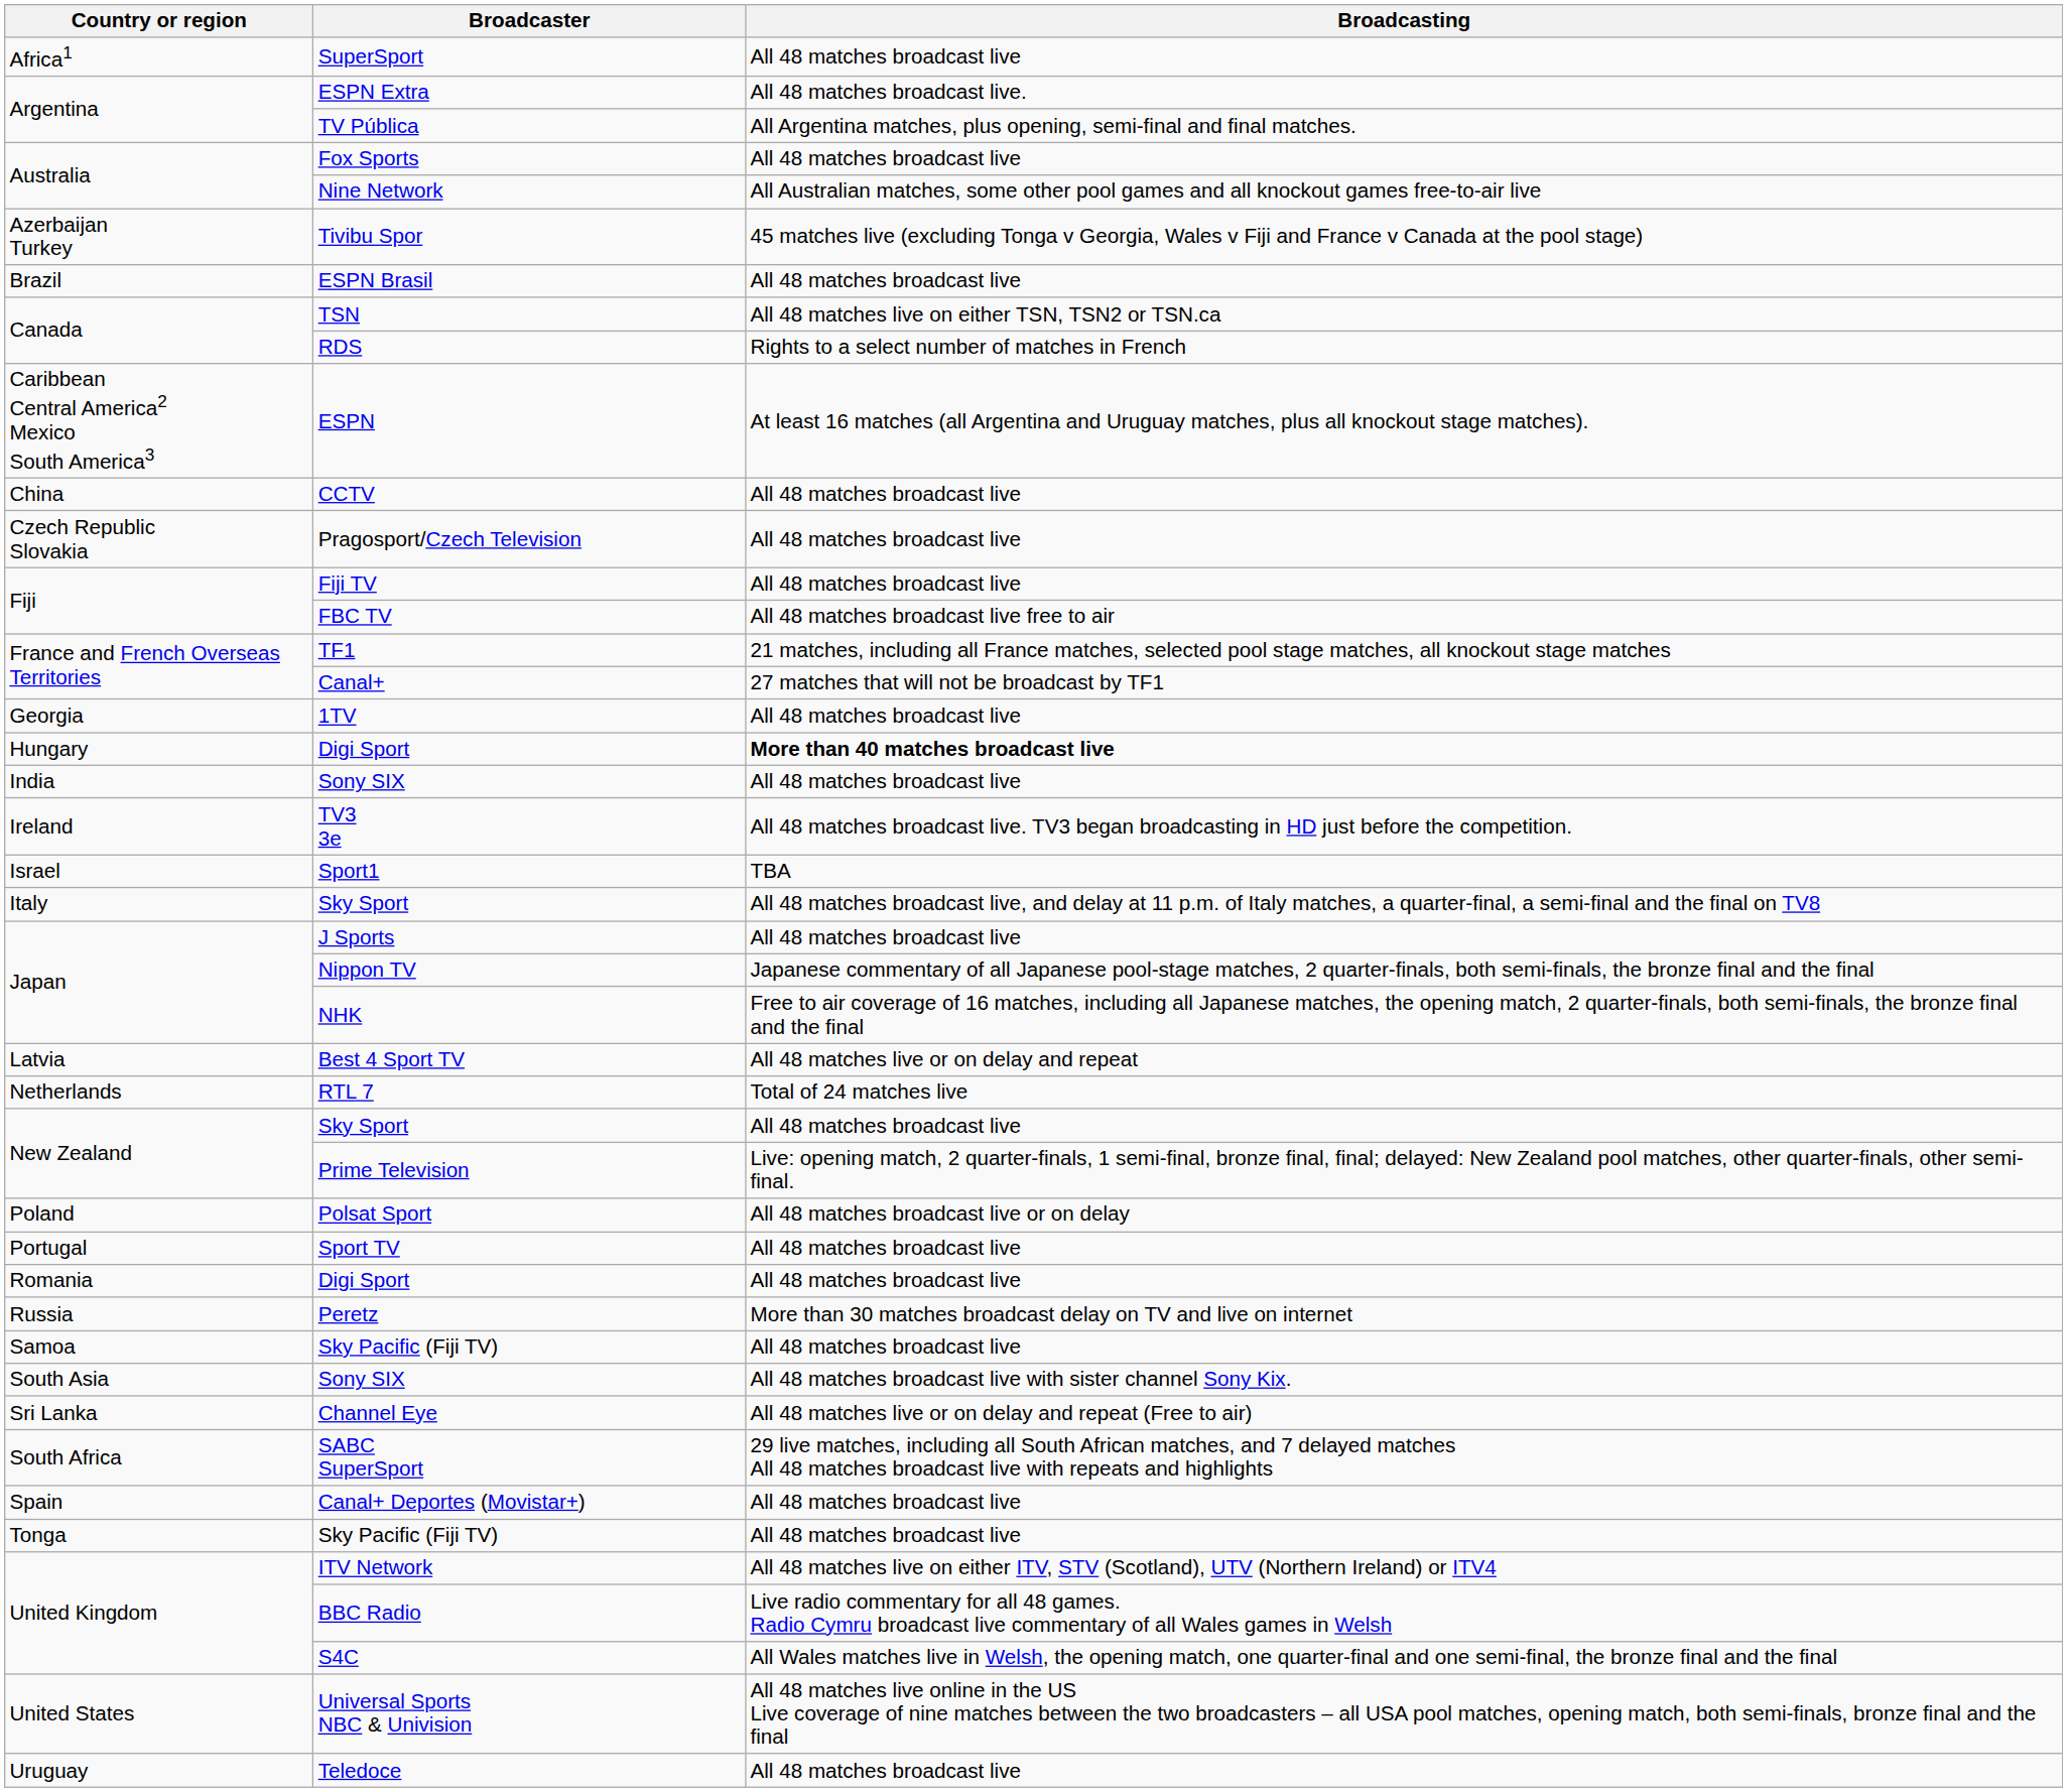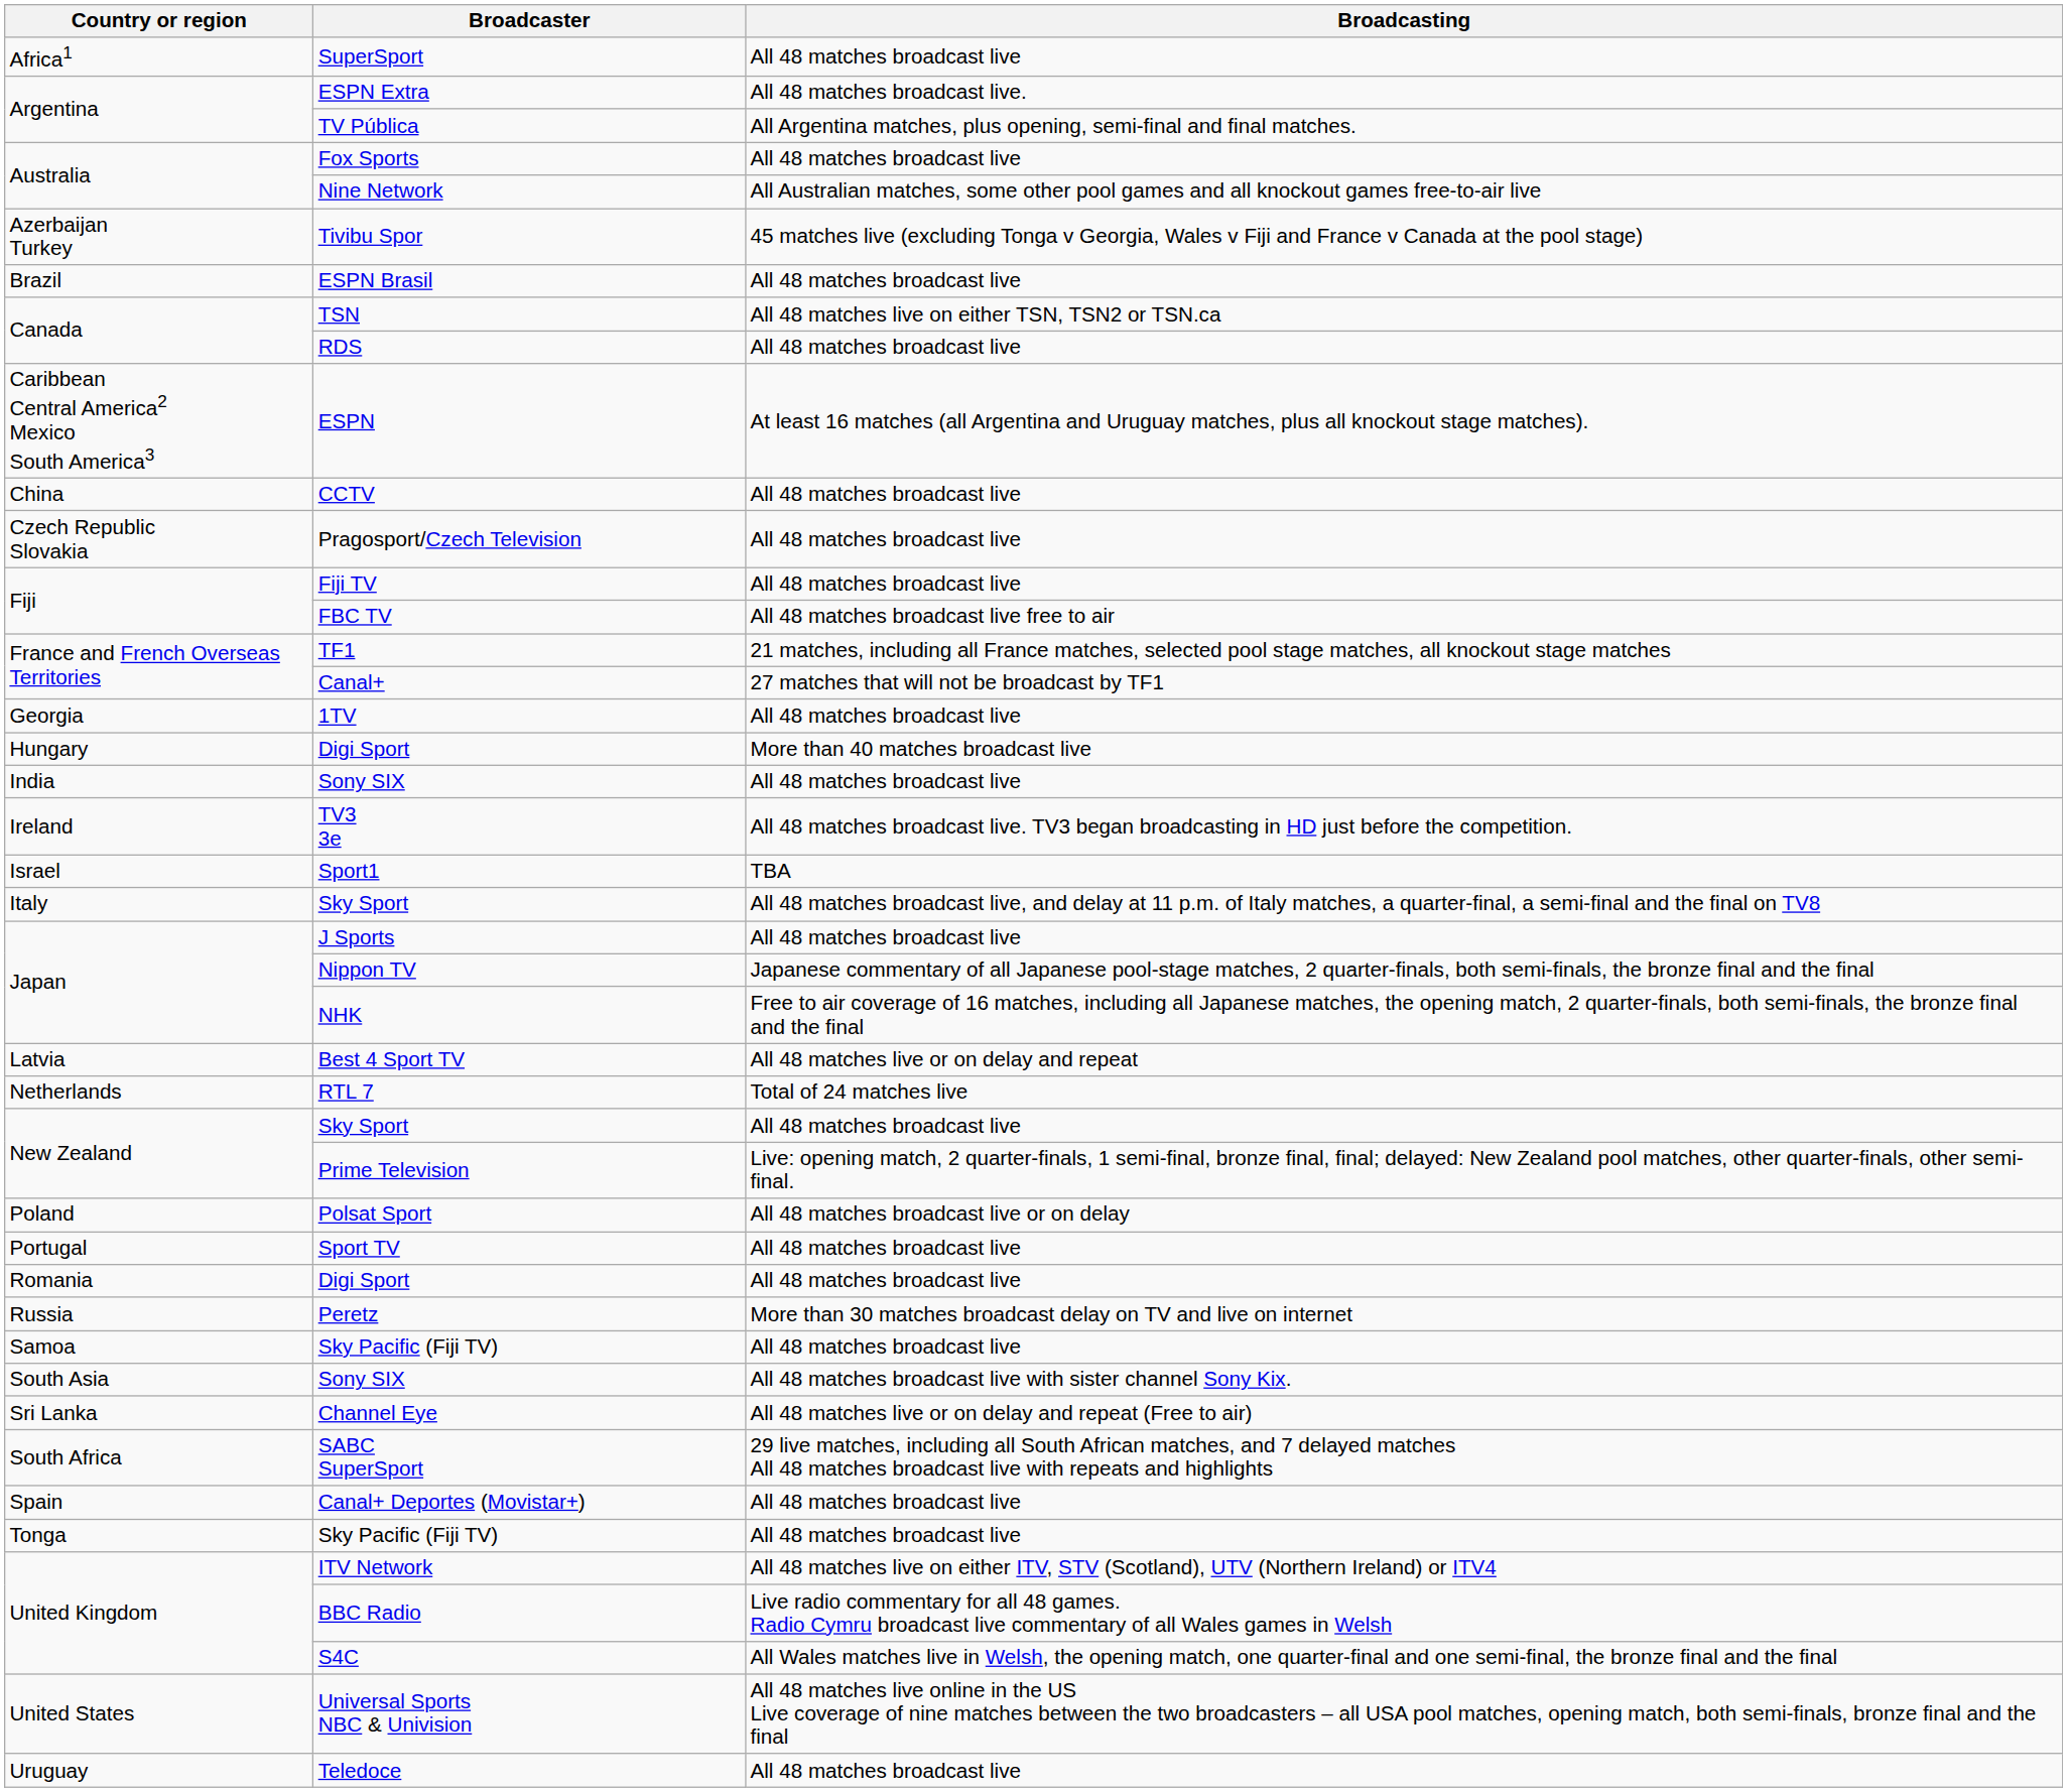RDS | Broadcasting: Rights to a select number of matches in French -> All 48 matches broadcast live
Hungary / Digi Sport | Broadcasting: bold -> normal
